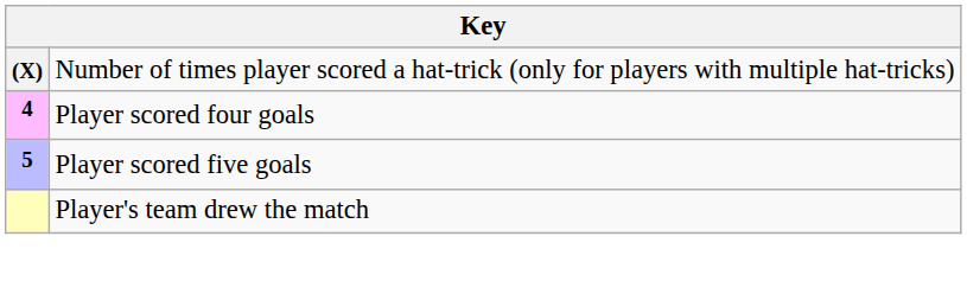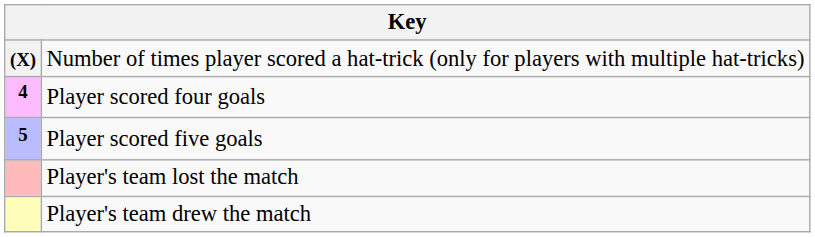+ row: Player's team lost the match
